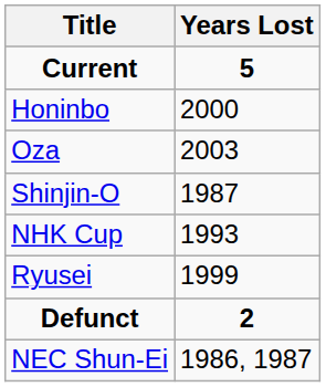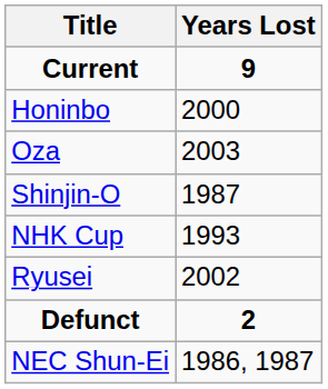Current | Years Lost: 5 -> 9
Ryusei | Years Lost: 1999 -> 2002
